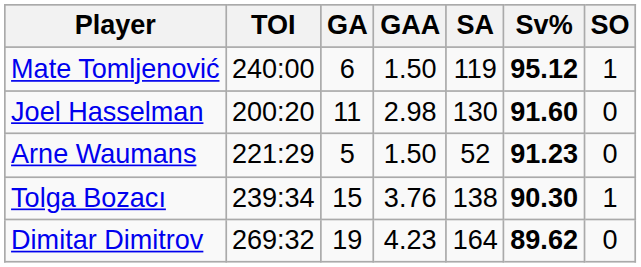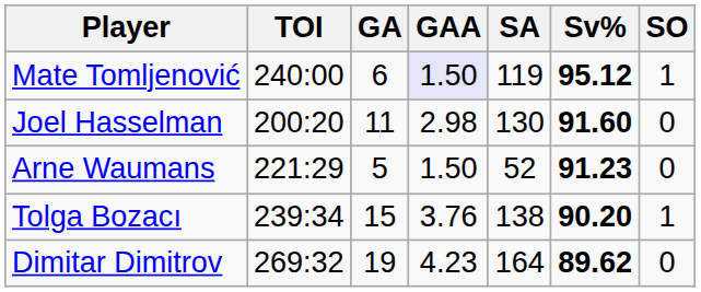Mate Tomljenović | GAA: no background -> lavender background
Tolga Bozacı | Sv%: 90.30 -> 90.20
